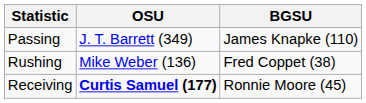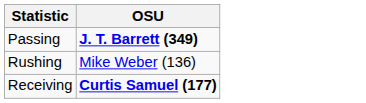- column: BGSU | James Knapke (110) | Fred Coppet (38) | Ronnie Moore (45)
Passing | OSU: normal -> bold
